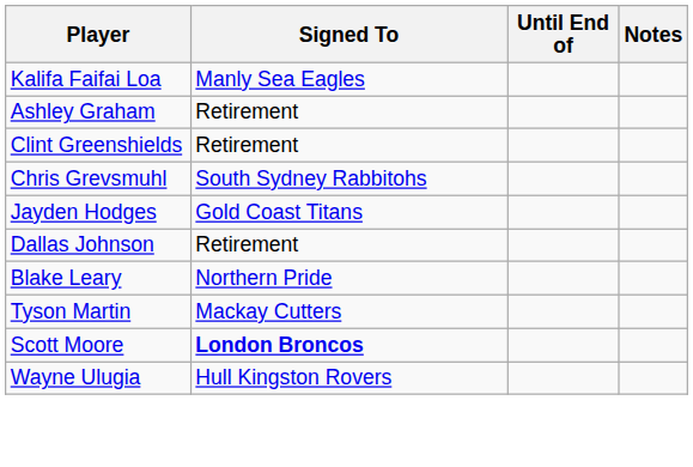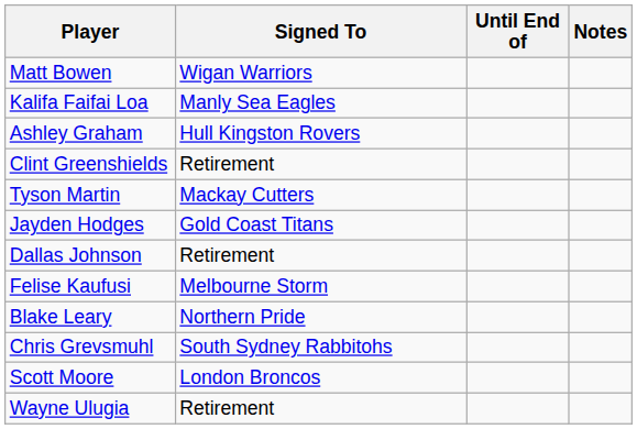+ row: Matt Bowen | Wigan Warriors
Ashley Graham | Signed To: Retirement -> Hull Kingston Rovers
rows swapped: Chris Grevsmuhl <-> Tyson Martin
+ row: Felise Kaufusi | Melbourne Storm
Scott Moore | Signed To: bold -> normal
Wayne Ulugia | Signed To: Hull Kingston Rovers -> Retirement
